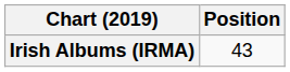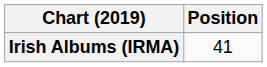Irish Albums (IRMA) | Position: 43 -> 41
